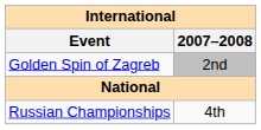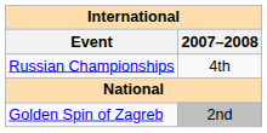rows swapped: Golden Spin of Zagreb <-> Russian Championships
